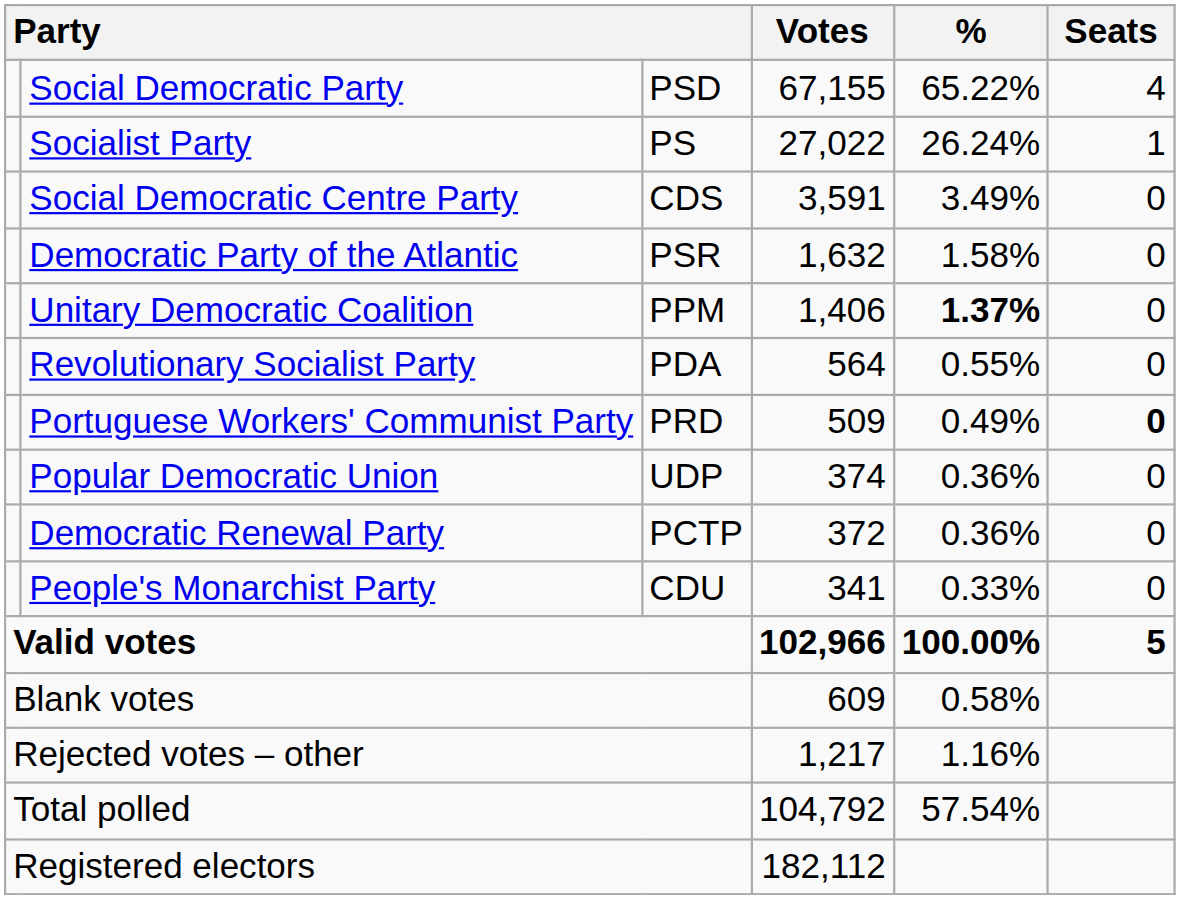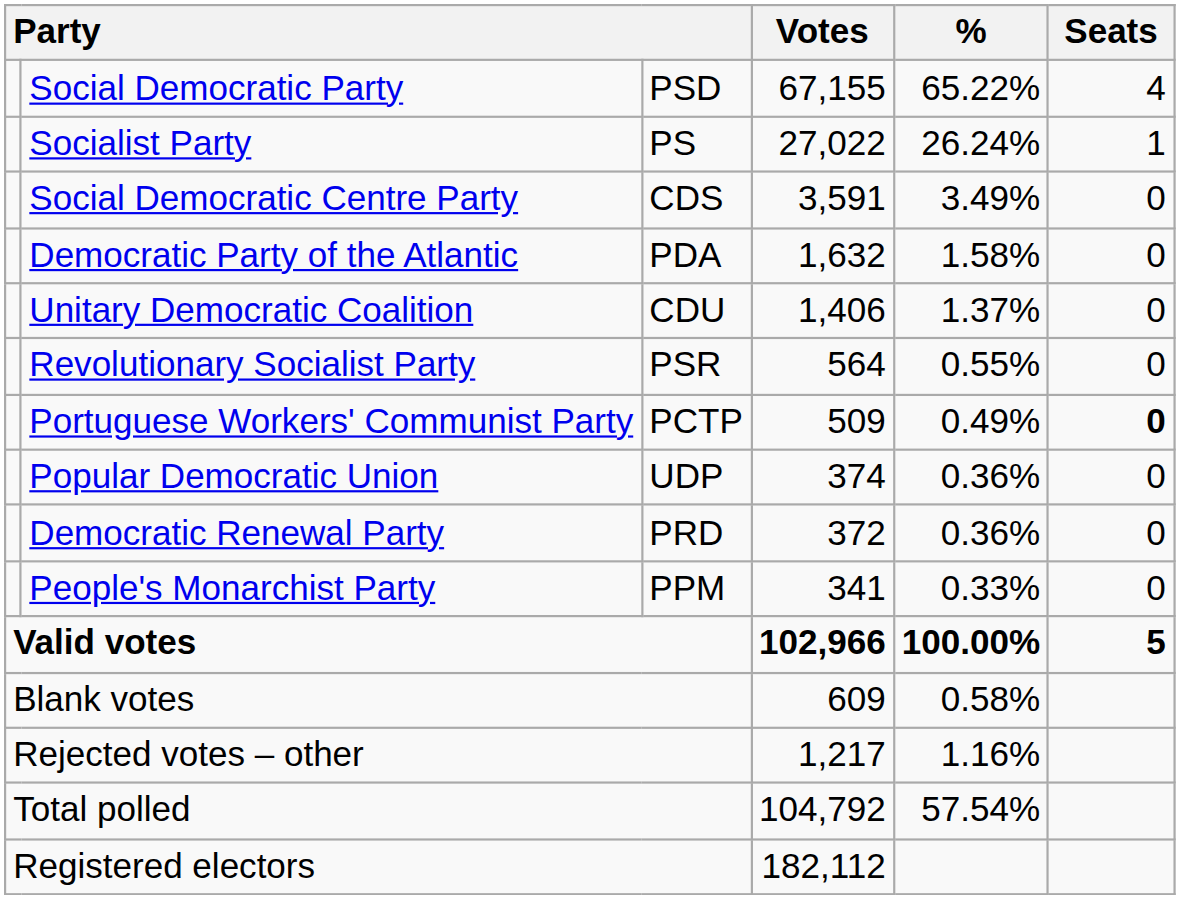Democratic Party of the Atlantic | column 3: PSR -> PDA
Unitary Democratic Coalition | column 3: PPM -> CDU
Unitary Democratic Coalition | %: bold -> normal
Revolutionary Socialist Party | column 3: PDA -> PSR
Portuguese Workers' Communist Party | column 3: PRD -> PCTP
Democratic Renewal Party | column 3: PCTP -> PRD
People's Monarchist Party | column 3: CDU -> PPM
